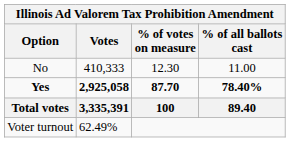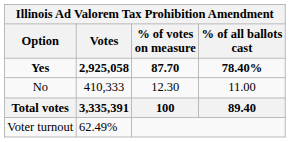rows swapped: Yes <-> No
